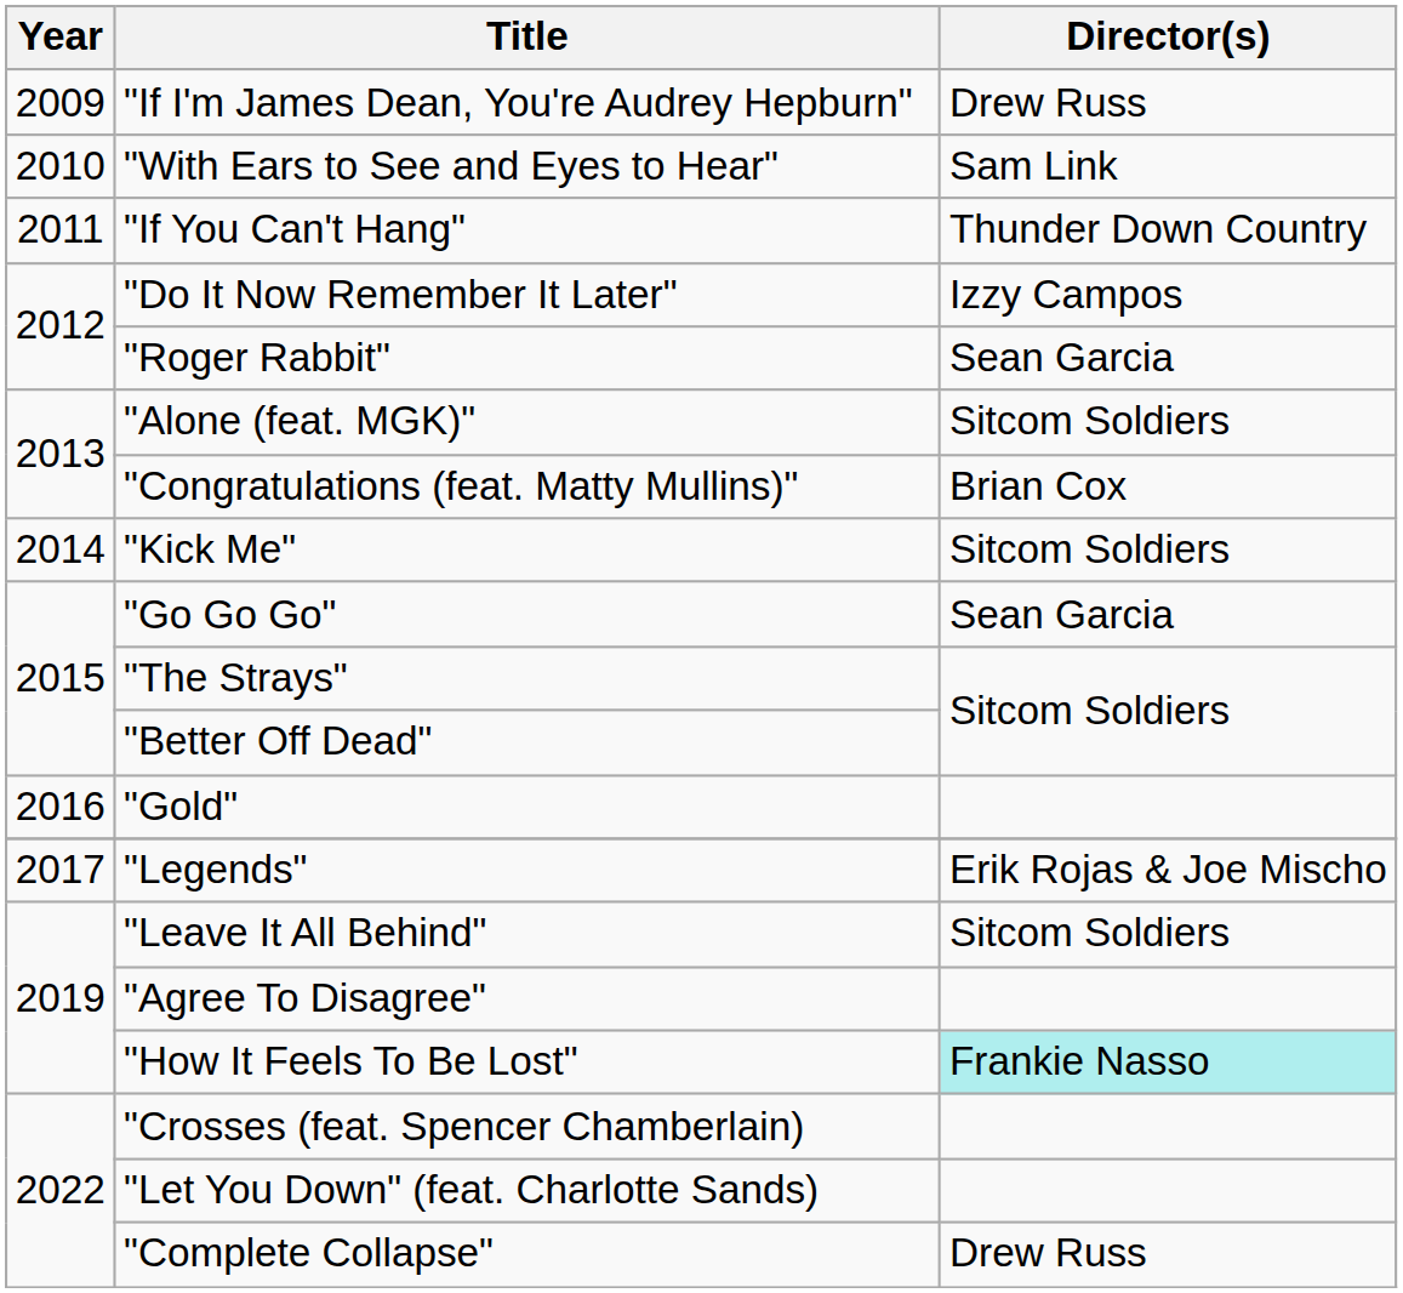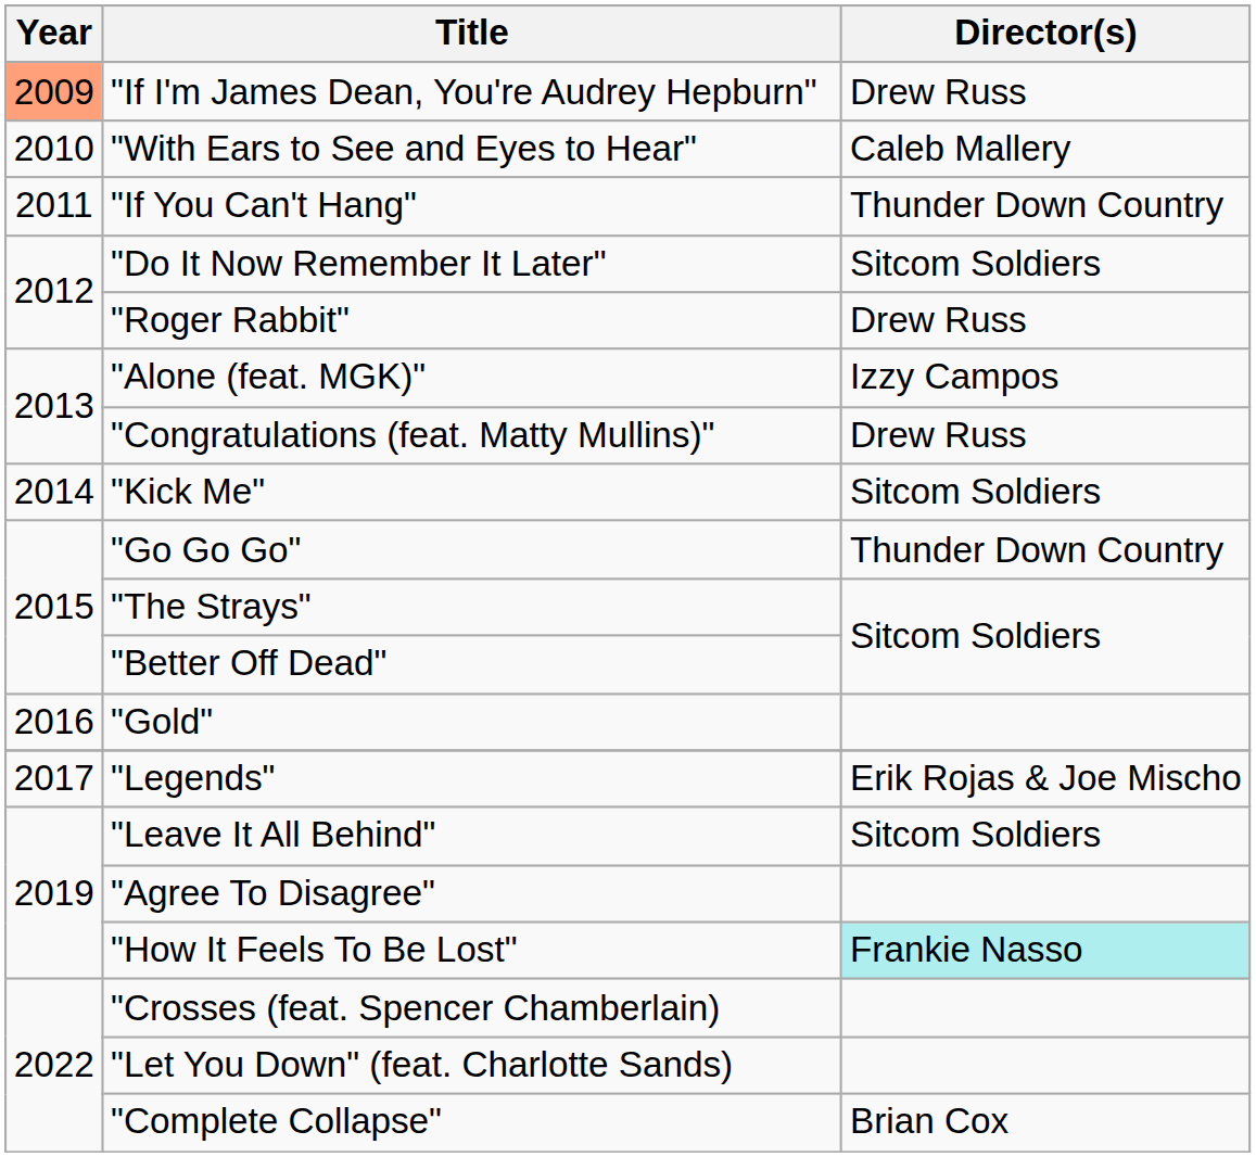"If I'm James Dean, You're Audrey Hepburn" | Year: no background -> lightsalmon background
"With Ears to See and Eyes to Hear" | Director(s): Sam Link -> Caleb Mallery
"Do It Now Remember It Later" | Director(s): Izzy Campos -> Sitcom Soldiers
"Roger Rabbit" | Director(s): Sean Garcia -> Drew Russ
"Alone (feat. MGK)" | Director(s): Sitcom Soldiers -> Izzy Campos
"Congratulations (feat. Matty Mullins)" | Director(s): Brian Cox -> Drew Russ
"Go Go Go" | Director(s): Sean Garcia -> Thunder Down Country
"Complete Collapse" | Director(s): Drew Russ -> Brian Cox
